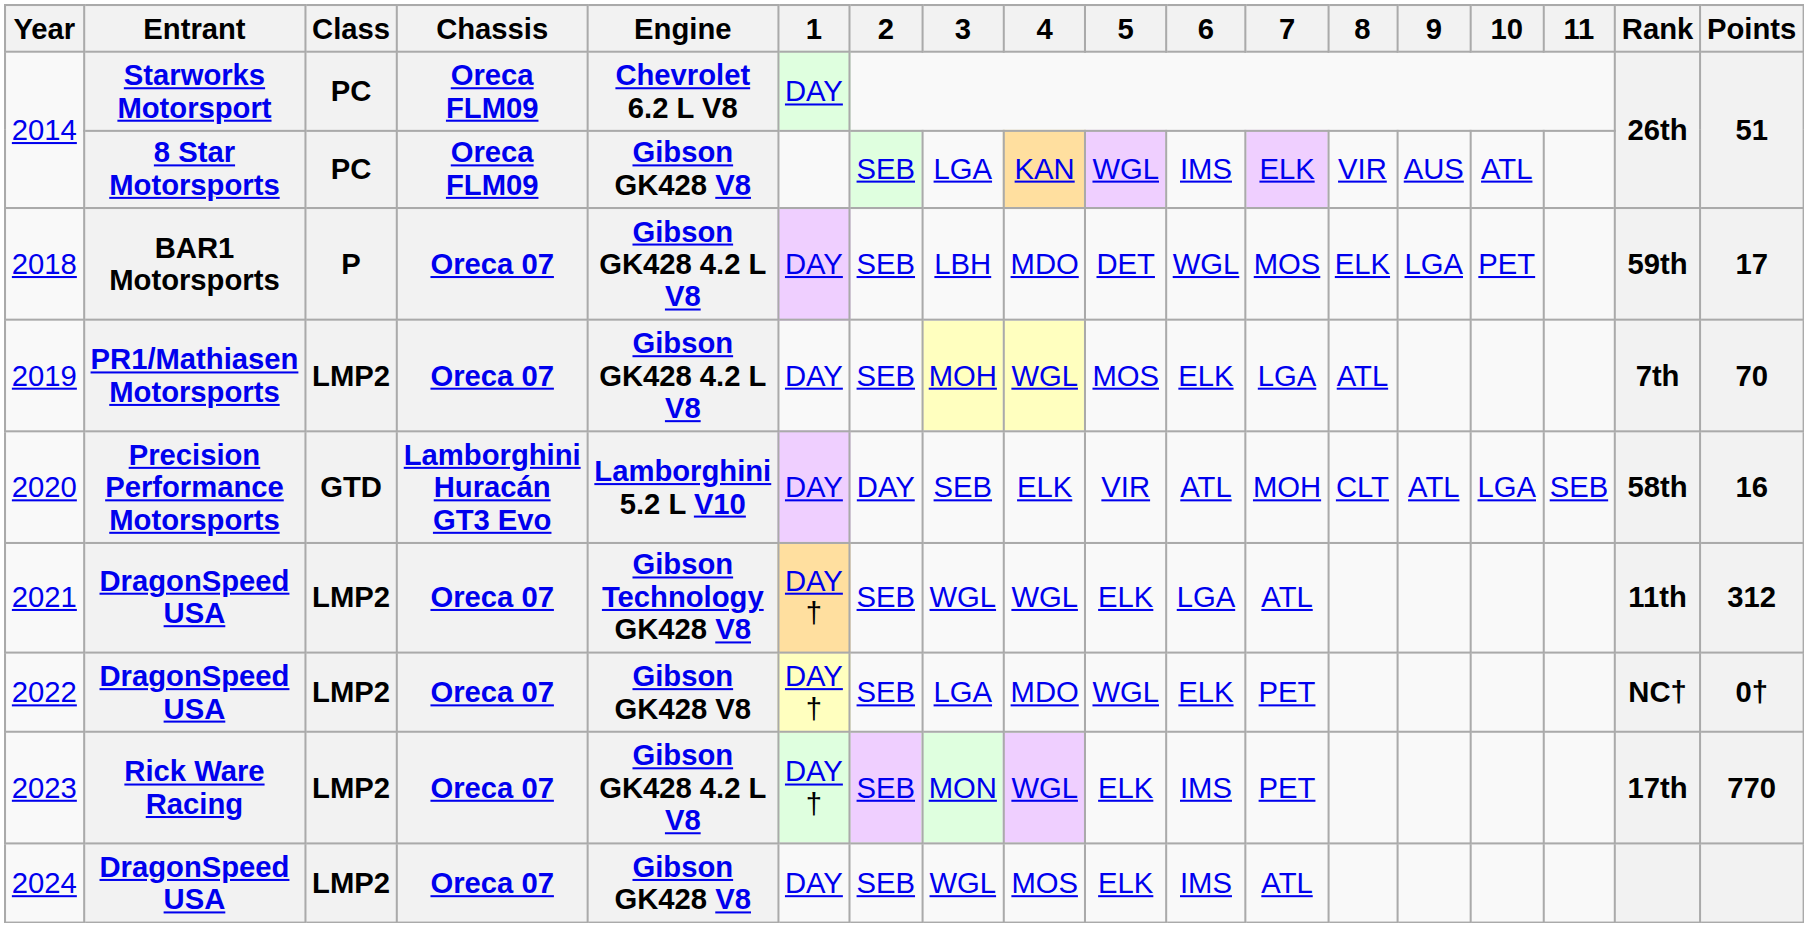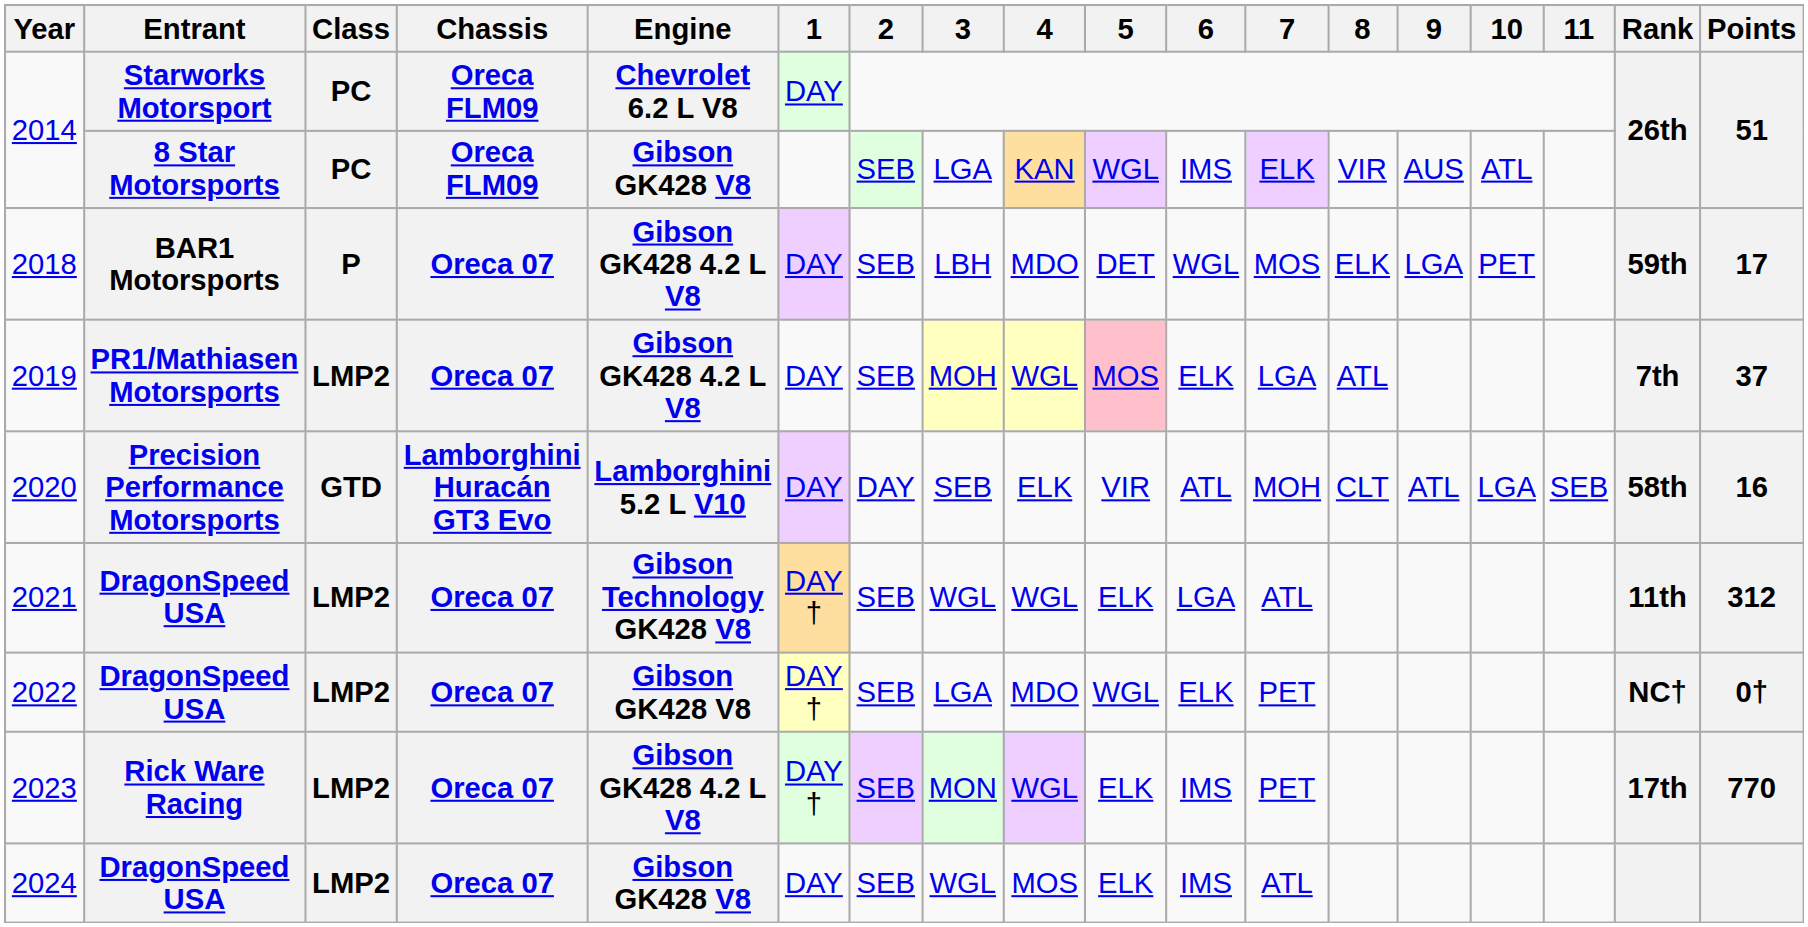2019 | 5: no background -> pink background
2019 | Points: 70 -> 37
